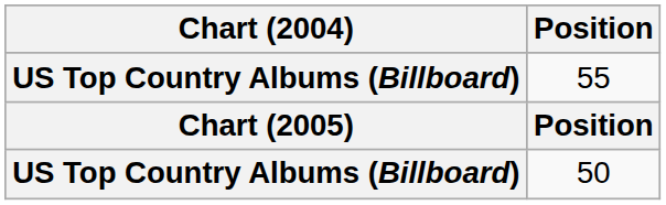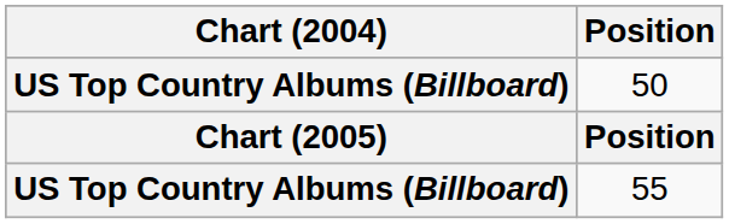rows swapped: 55 <-> 50
